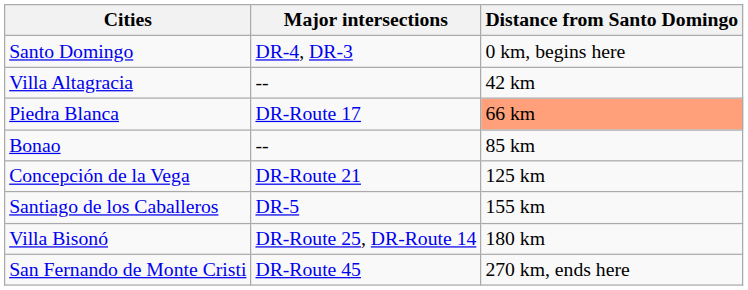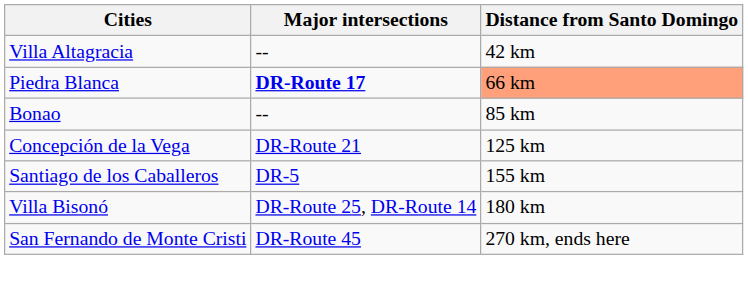- row: Santo Domingo | DR-4, DR-3 | 0 km, begins here
Piedra Blanca | Major intersections: normal -> bold
